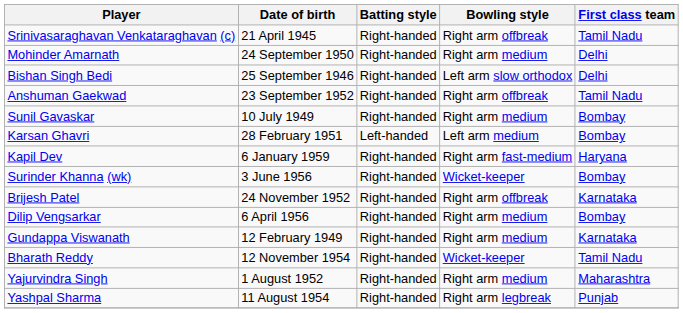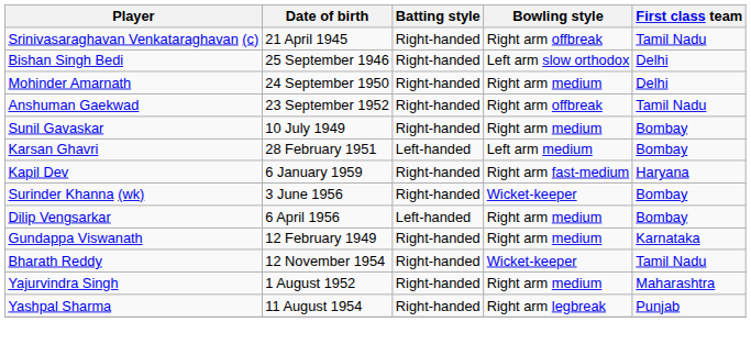rows swapped: Mohinder Amarnath <-> Bishan Singh Bedi
- row: Brijesh Patel | 24 November 1952 | Right-handed | Right arm offbreak | Karnataka
Dilip Vengsarkar | Batting style: Right-handed -> Left-handed
